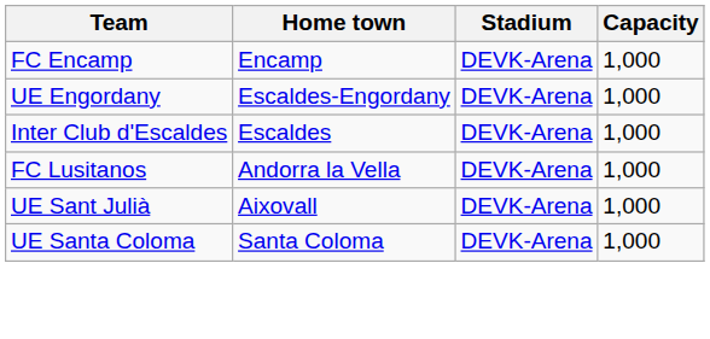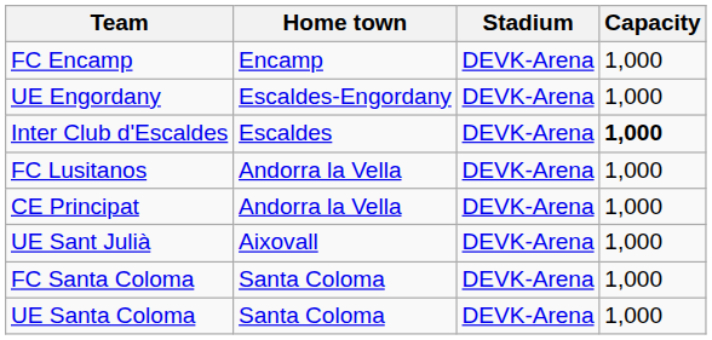Inter Club d'Escaldes | Capacity: normal -> bold
+ row: CE Principat | Andorra la Vella | DEVK-Arena | 1,000
+ row: FC Santa Coloma | Santa Coloma | DEVK-Arena | 1,000
